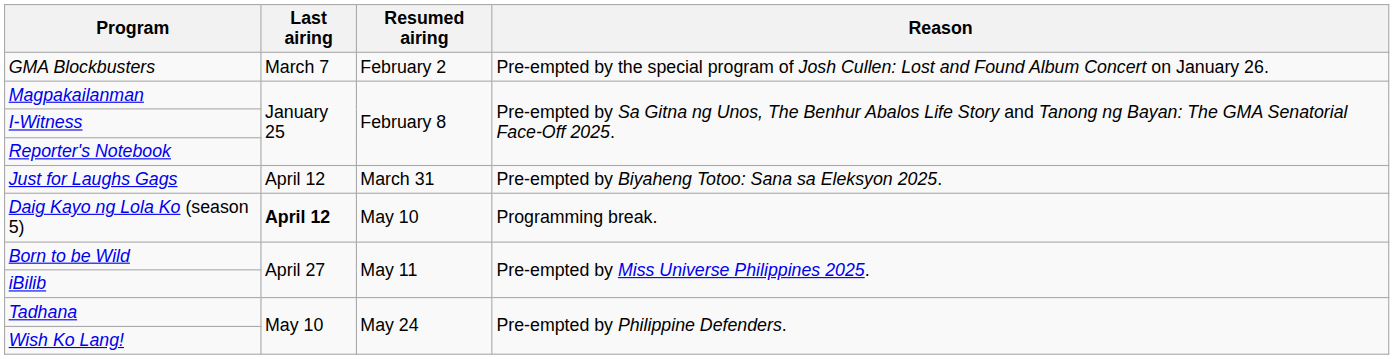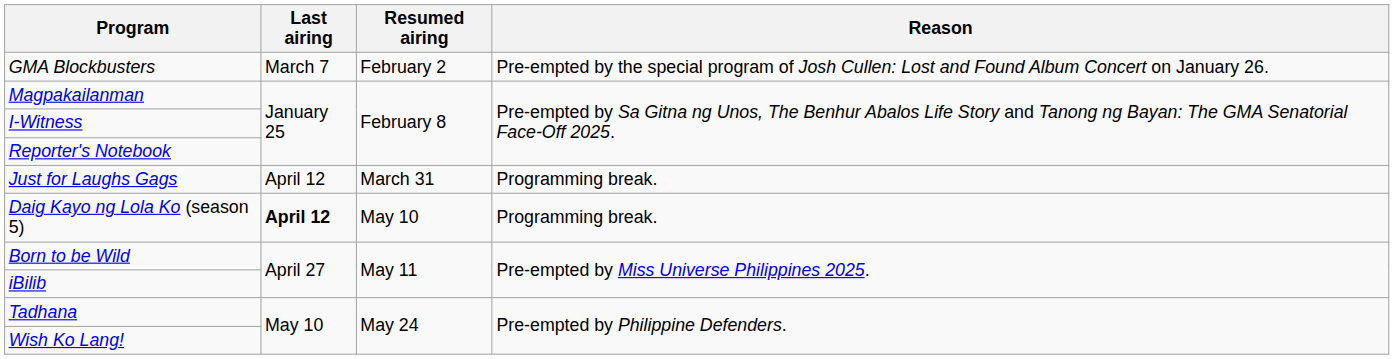Just for Laughs Gags | Reason: Pre-empted by Biyaheng Totoo: Sana sa Eleksyon 2025. -> Programming break.
